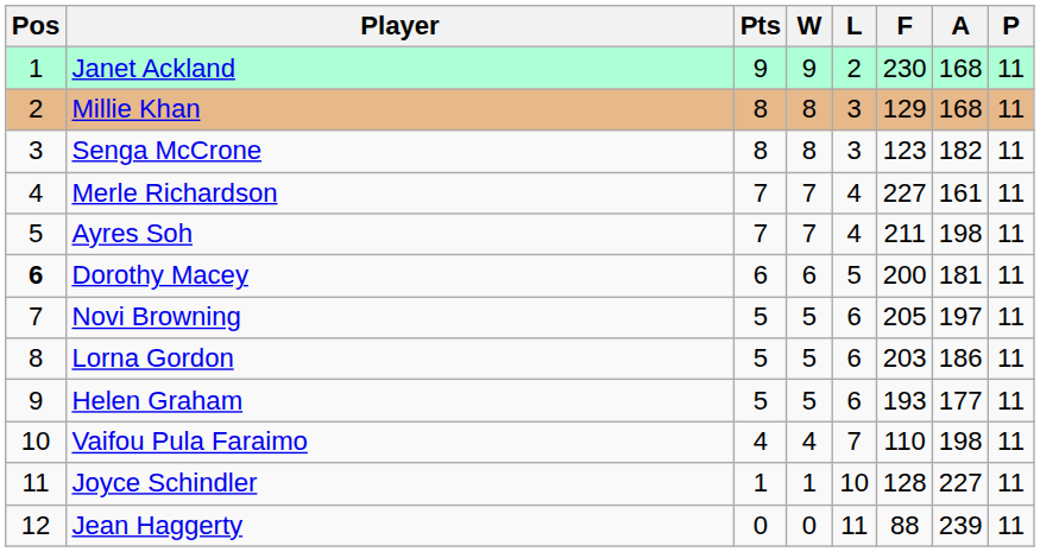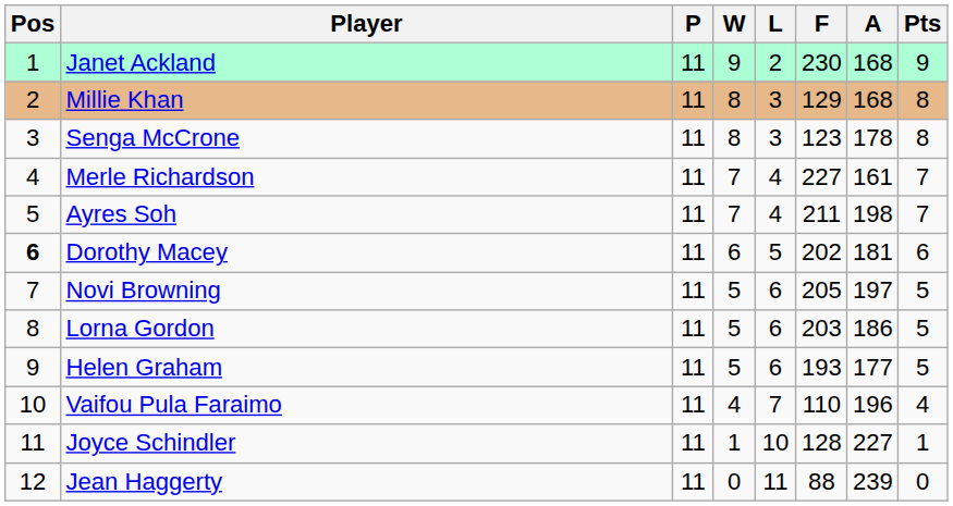columns swapped: P <-> Pts
Senga McCrone | A: 182 -> 178
Dorothy Macey | F: 200 -> 202
Vaifou Pula Faraimo | A: 198 -> 196
